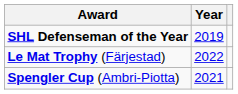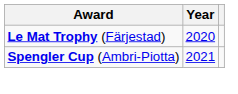- row: SHL Defenseman of the Year | 2019
Le Mat Trophy (Färjestad) | Year: 2022 -> 2020
